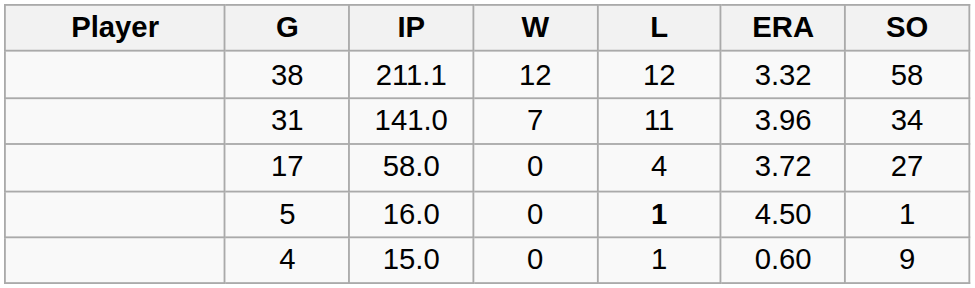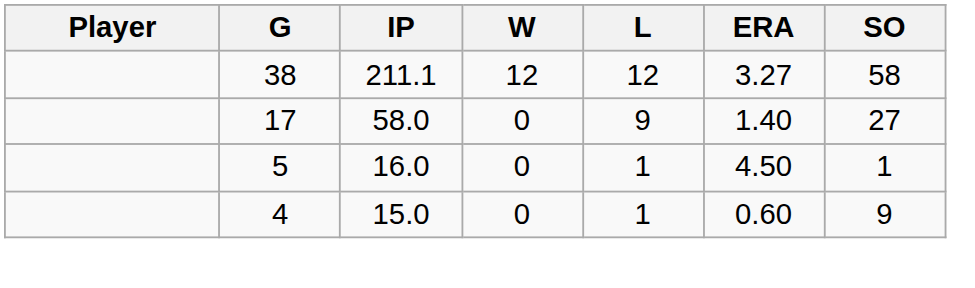38 | ERA: 3.32 -> 3.27
- row: 31 | 141.0 | 7 | 11 | 3.96 | 34
17 | L: 4 -> 9
17 | ERA: 3.72 -> 1.40
5 | L: bold -> normal
